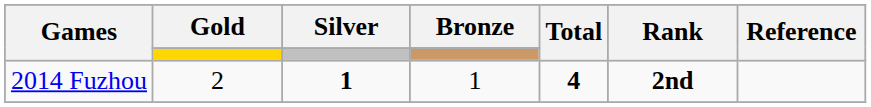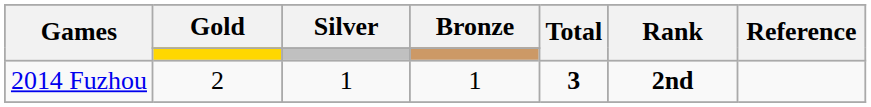2014 Fuzhou | Silver: bold -> normal
2014 Fuzhou | Total: 4 -> 3
